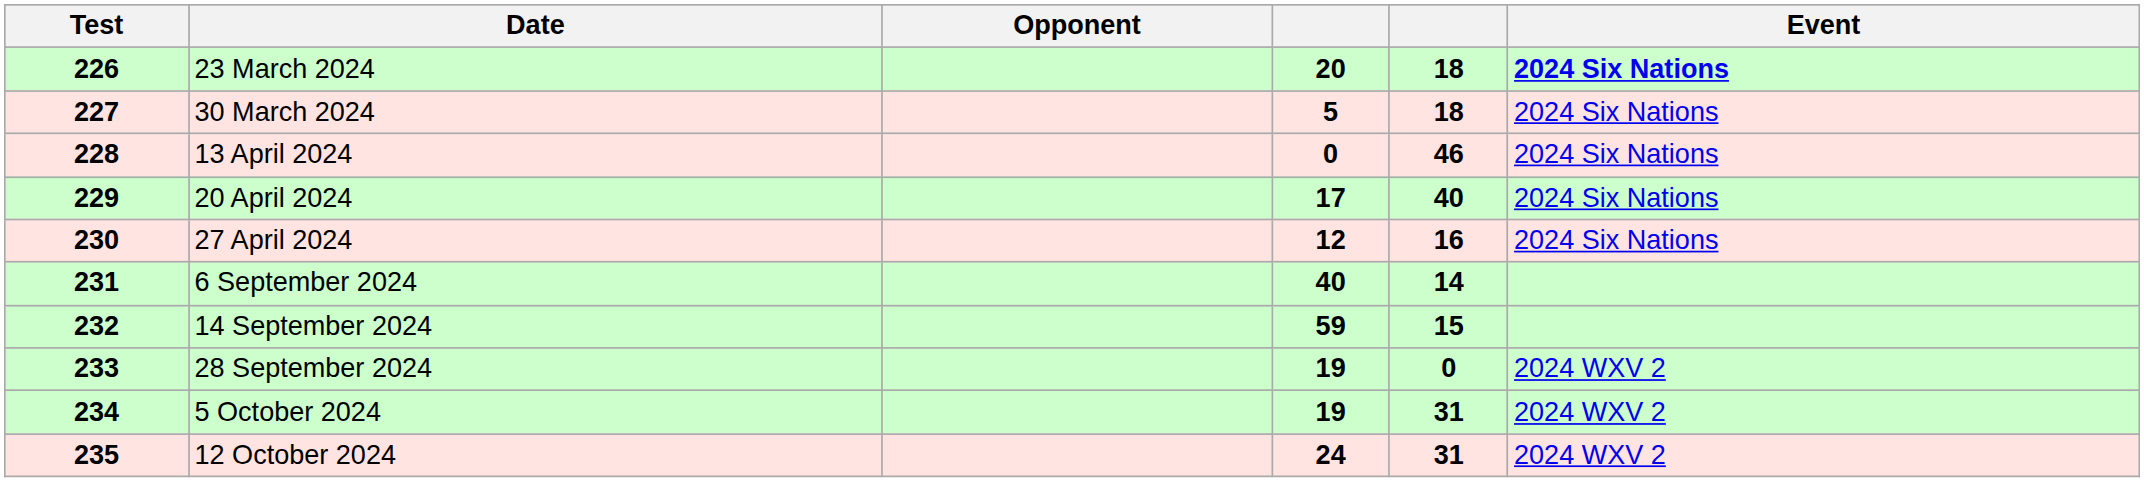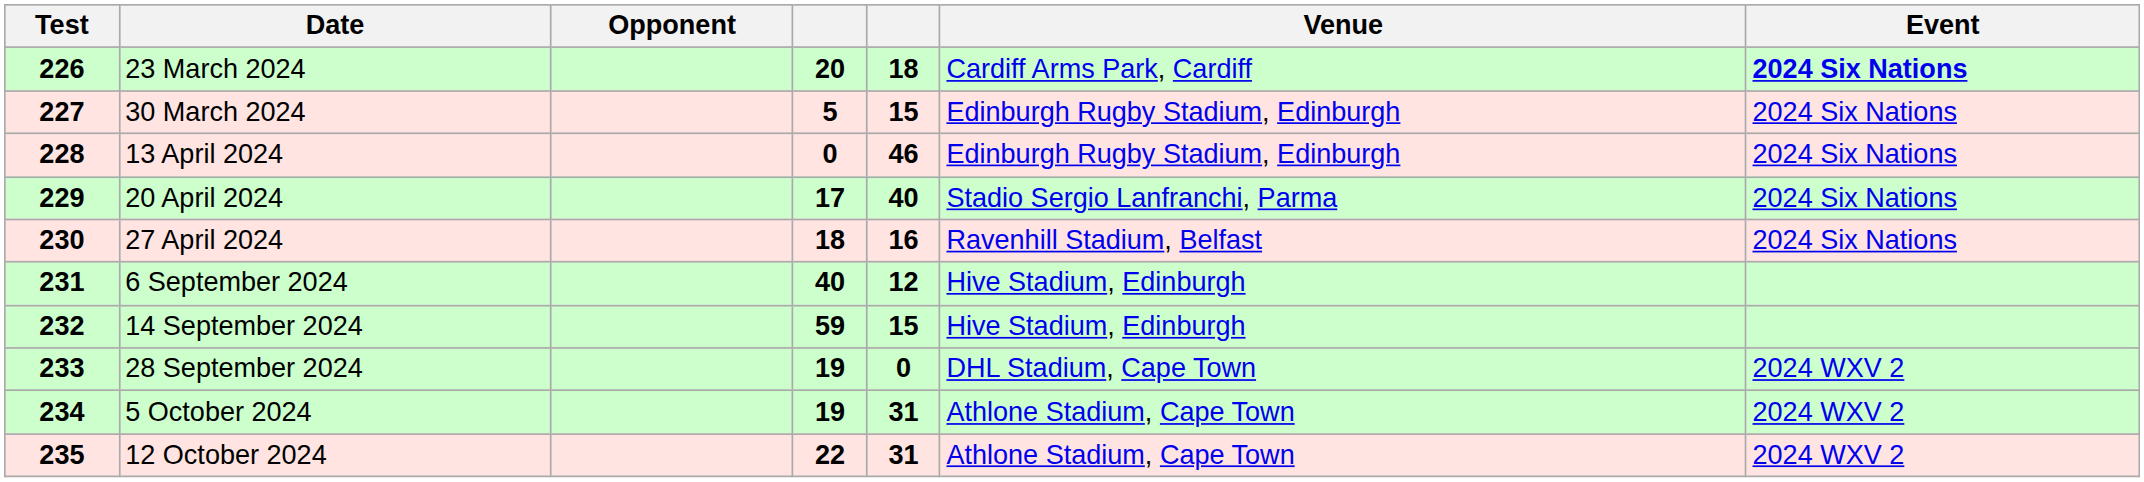+ column: Venue | Cardiff Arms Park, Cardiff | Edinburgh Rugby Stadium, Edinburgh | Edinburgh Rugby Stadium, Edinburgh | Stadio Sergio Lanfranchi, Parma | Ravenhill Stadium, Belfast | Hive Stadium, Edinburgh | Hive Stadium, Edinburgh | DHL Stadium, Cape Town | Athlone Stadium, Cape Town | Athlone Stadium, Cape Town
30 March 2024 | column 5: 18 -> 15
27 April 2024 | column 4: 12 -> 18
6 September 2024 | column 5: 14 -> 12
12 October 2024 | column 4: 24 -> 22
